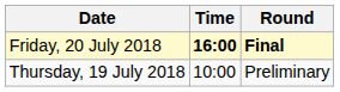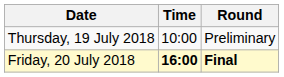rows swapped: Thursday, 19 July 2018 <-> Friday, 20 July 2018
